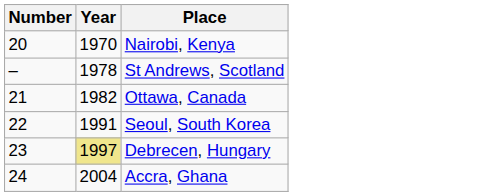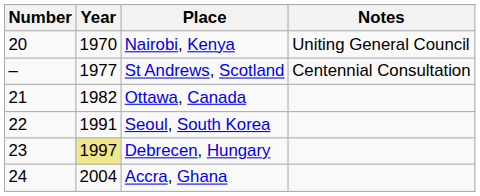+ column: Notes | Uniting General Council | Centennial Consultation
St Andrews, Scotland | Year: 1978 -> 1977
